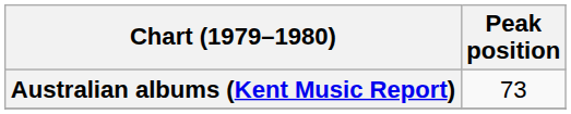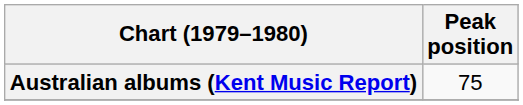Australian albums (Kent Music Report) | Peak position: 73 -> 75
